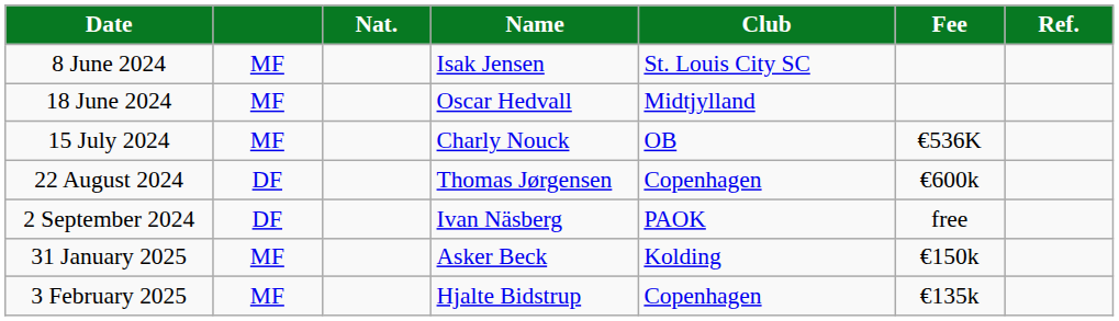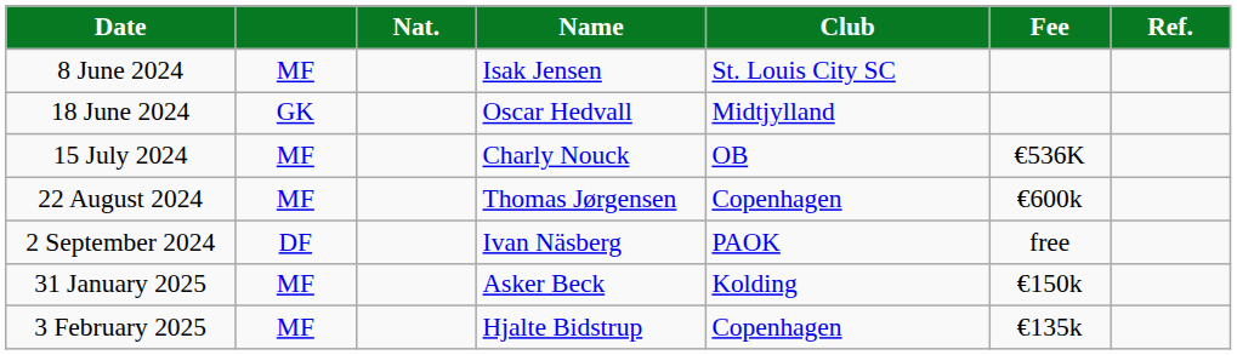18 June 2024 | column 2: MF -> GK
22 August 2024 | column 2: DF -> MF
